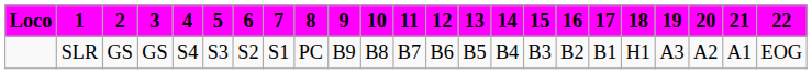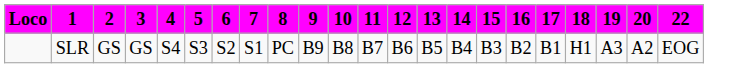- column: 21 | A1
